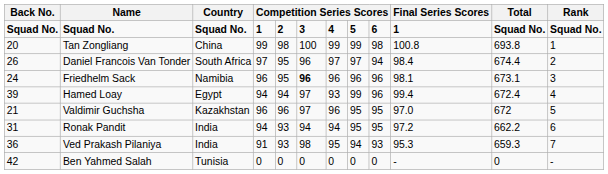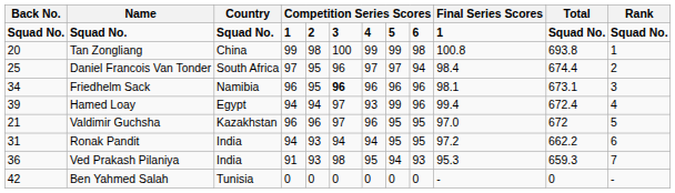Daniel Francois Van Tonder | Back No.: 26 -> 25
Friedhelm Sack | Back No.: 24 -> 34
